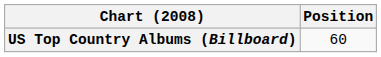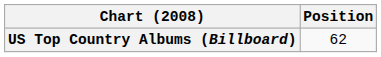US Top Country Albums (Billboard) | Position: 60 -> 62
